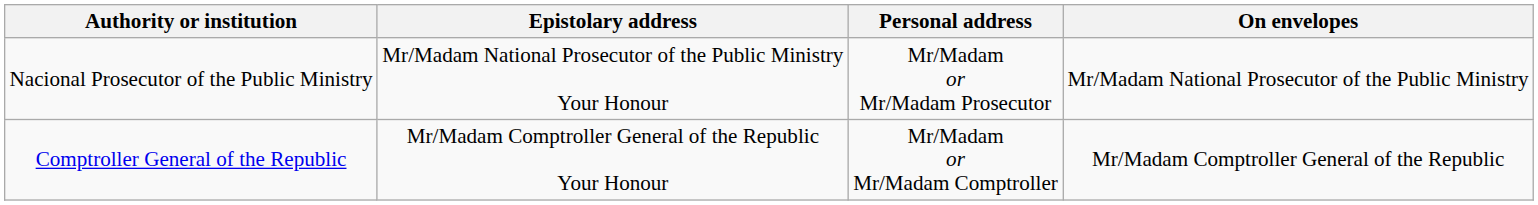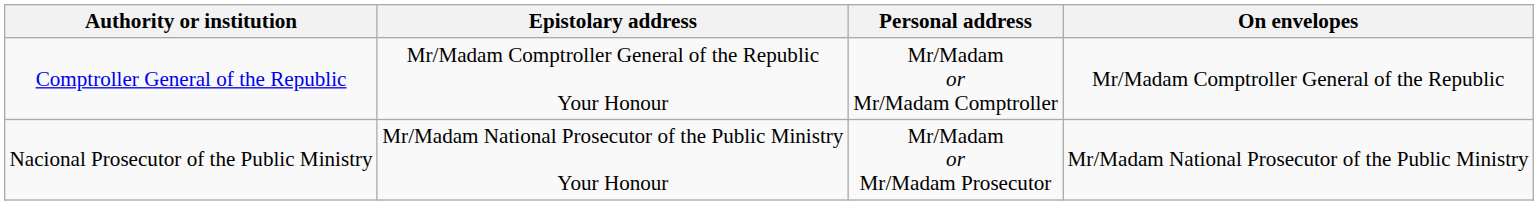rows swapped: Comptroller General of the Republic <-> Nacional Prosecutor of the Public Ministry
